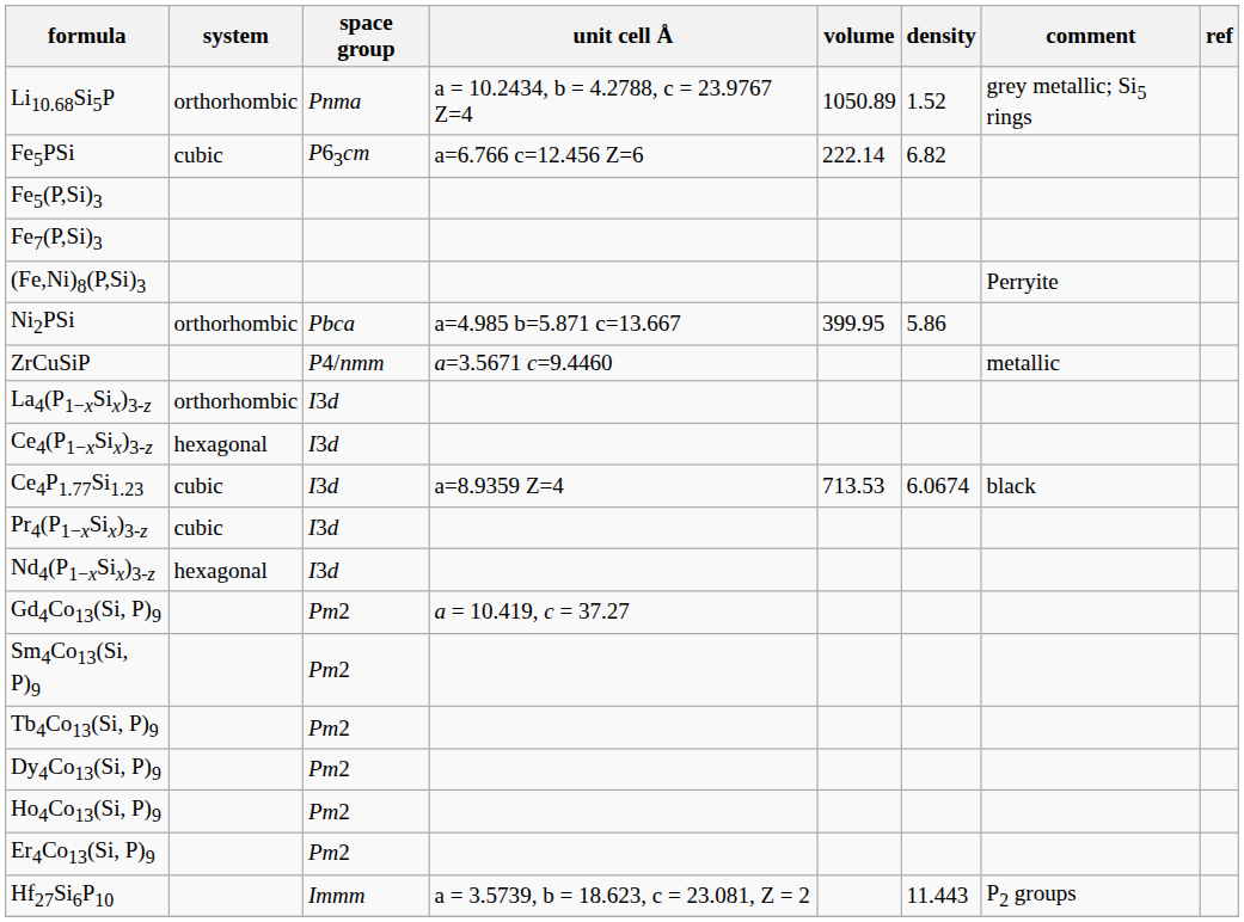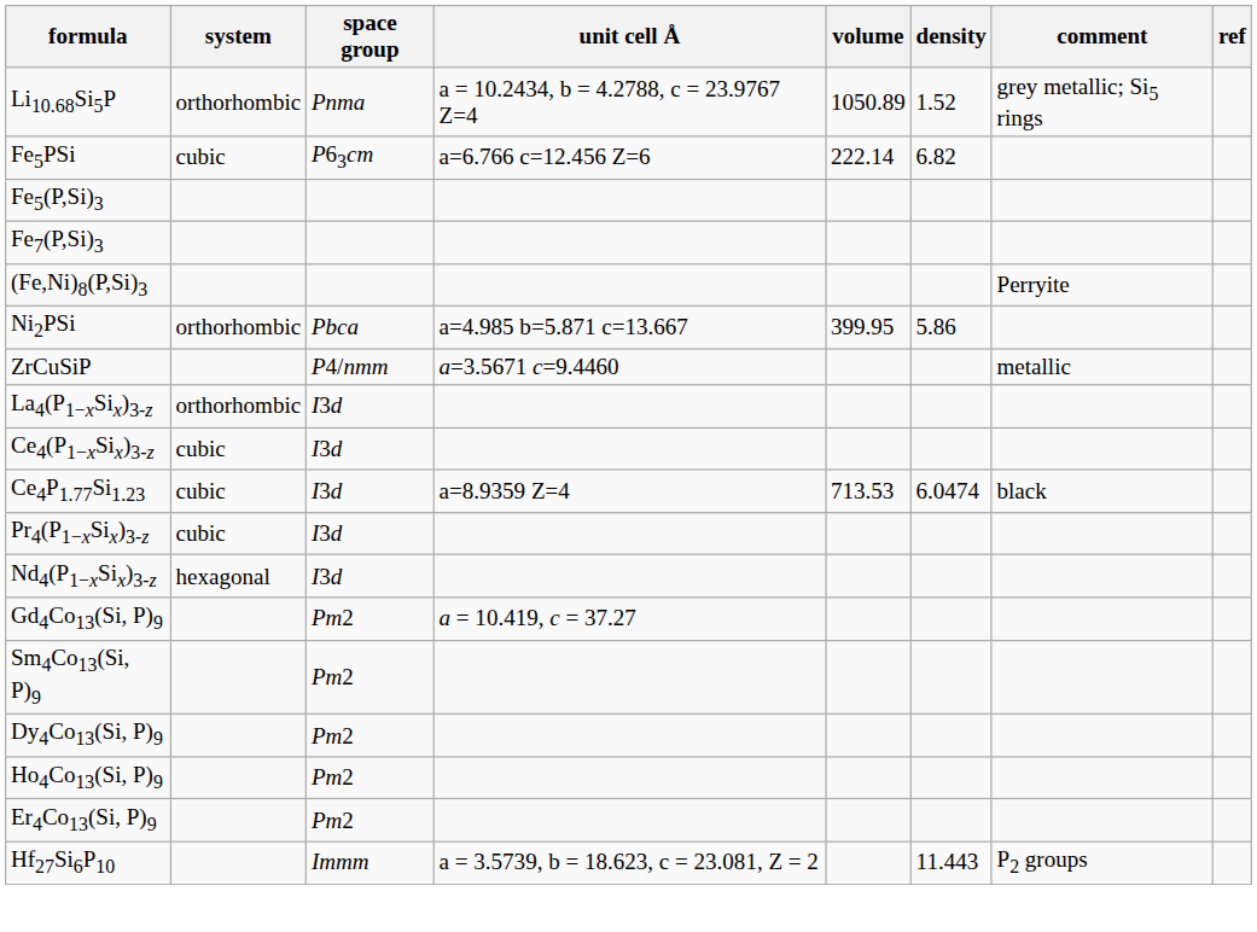Ce4(P1−xSix)3-z | system: hexagonal -> cubic
Ce4P1.77Si1.23 | density: 6.0674 -> 6.0474
- row: Tb4Co13(Si, P)9 | Pm2
